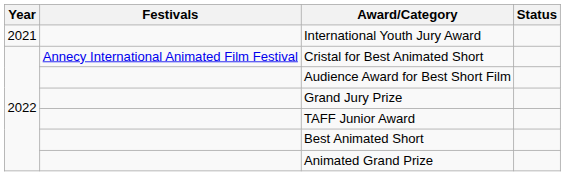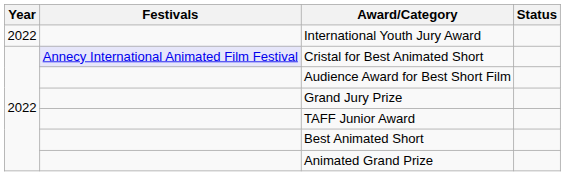International Youth Jury Award | Year: 2021 -> 2022
Cristal for Best Animated Short | Festivals: no background -> lavender background
